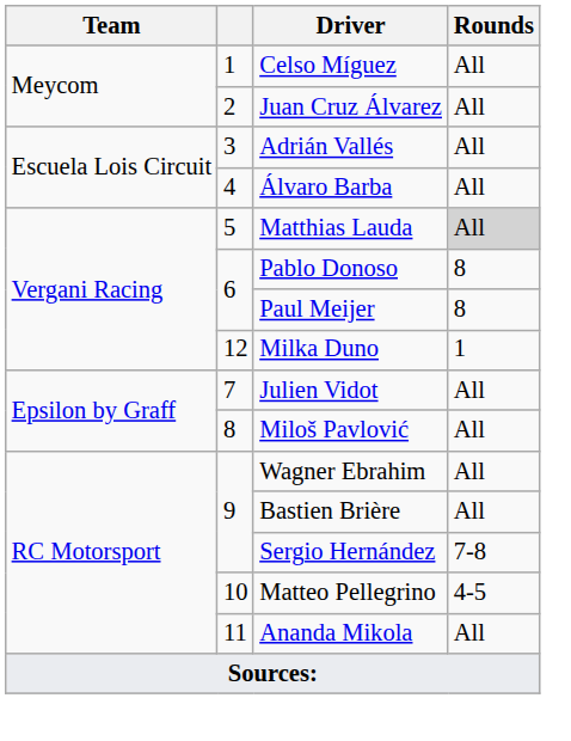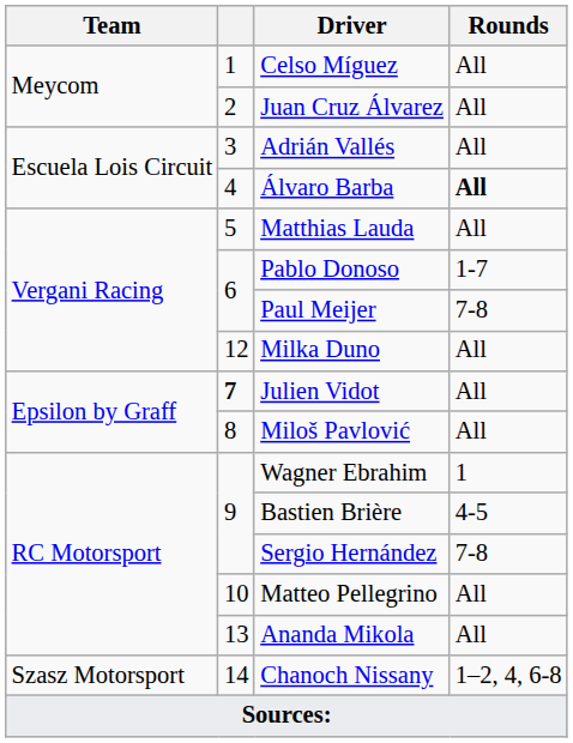Álvaro Barba | Rounds: normal -> bold
Matthias Lauda | Rounds: lightgrey background -> no background
Pablo Donoso | Rounds: 8 -> 1-7
Paul Meijer | Rounds: 8 -> 7-8
Milka Duno | Rounds: 1 -> All
Julien Vidot | column 2: normal -> bold
Wagner Ebrahim | Rounds: All -> 1
Bastien Brière | Rounds: All -> 4-5
Matteo Pellegrino | Rounds: 4-5 -> All
Ananda Mikola | column 2: 11 -> 13
+ row: Szasz Motorsport | 14 | Chanoch Nissany | 1–2, 4, 6-8
